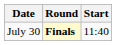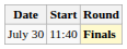columns swapped: Start <-> Round
